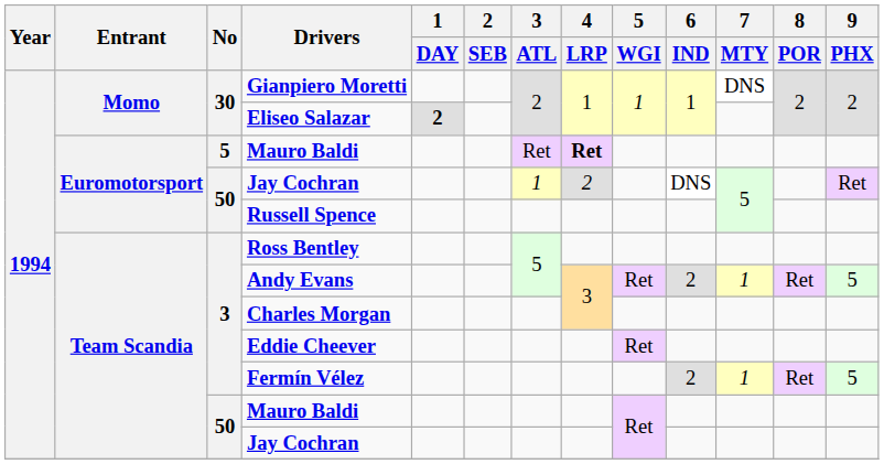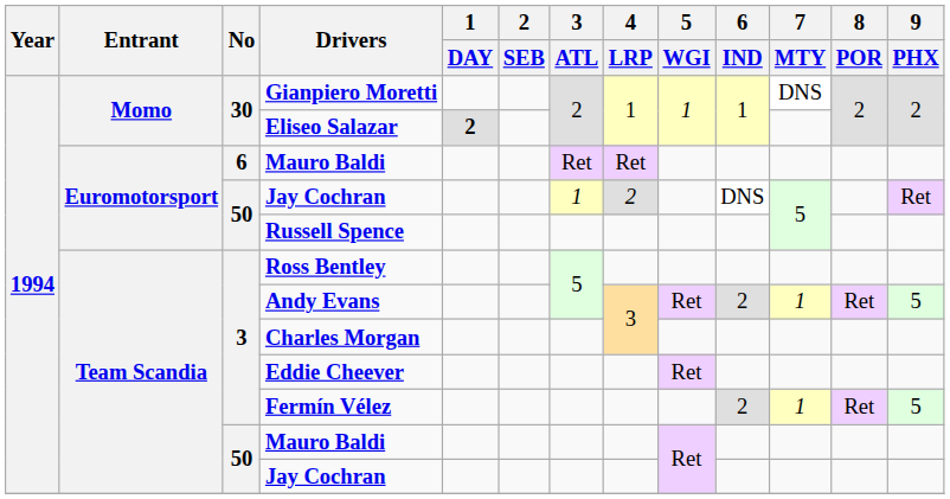Euromotorsport / Mauro Baldi | No: 5 -> 6
Euromotorsport / Mauro Baldi | 4 / LRP: bold -> normal
